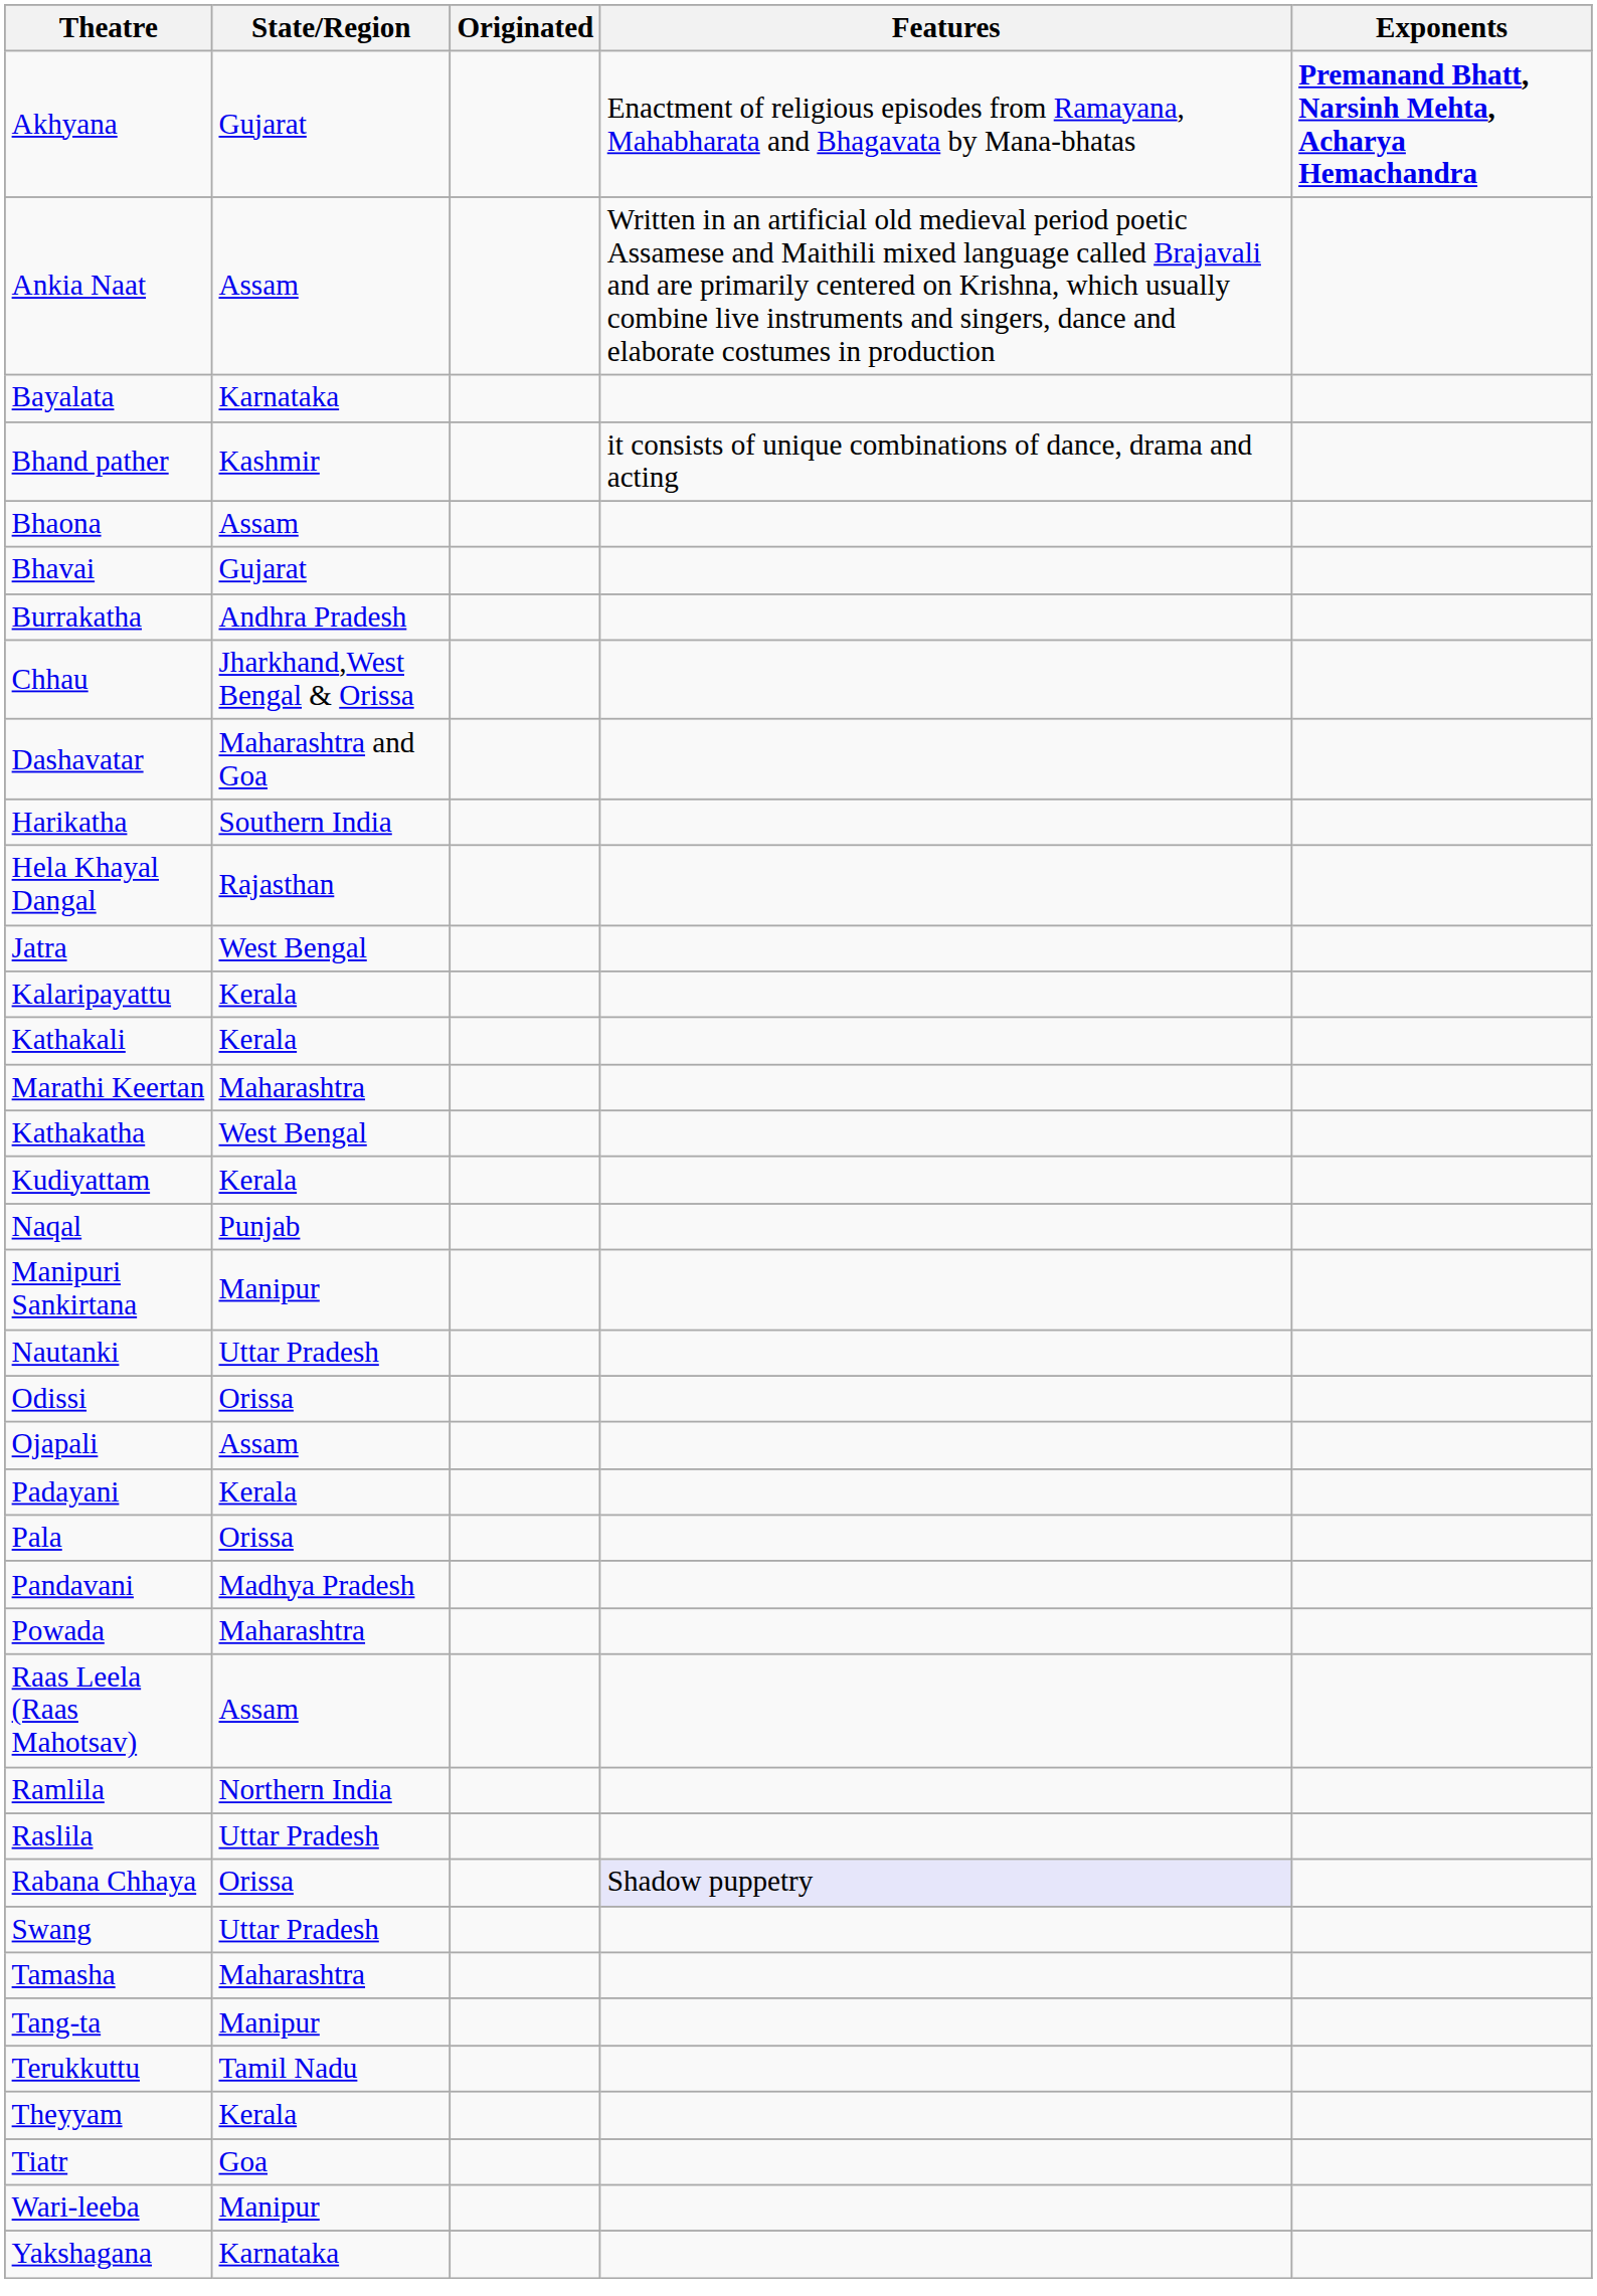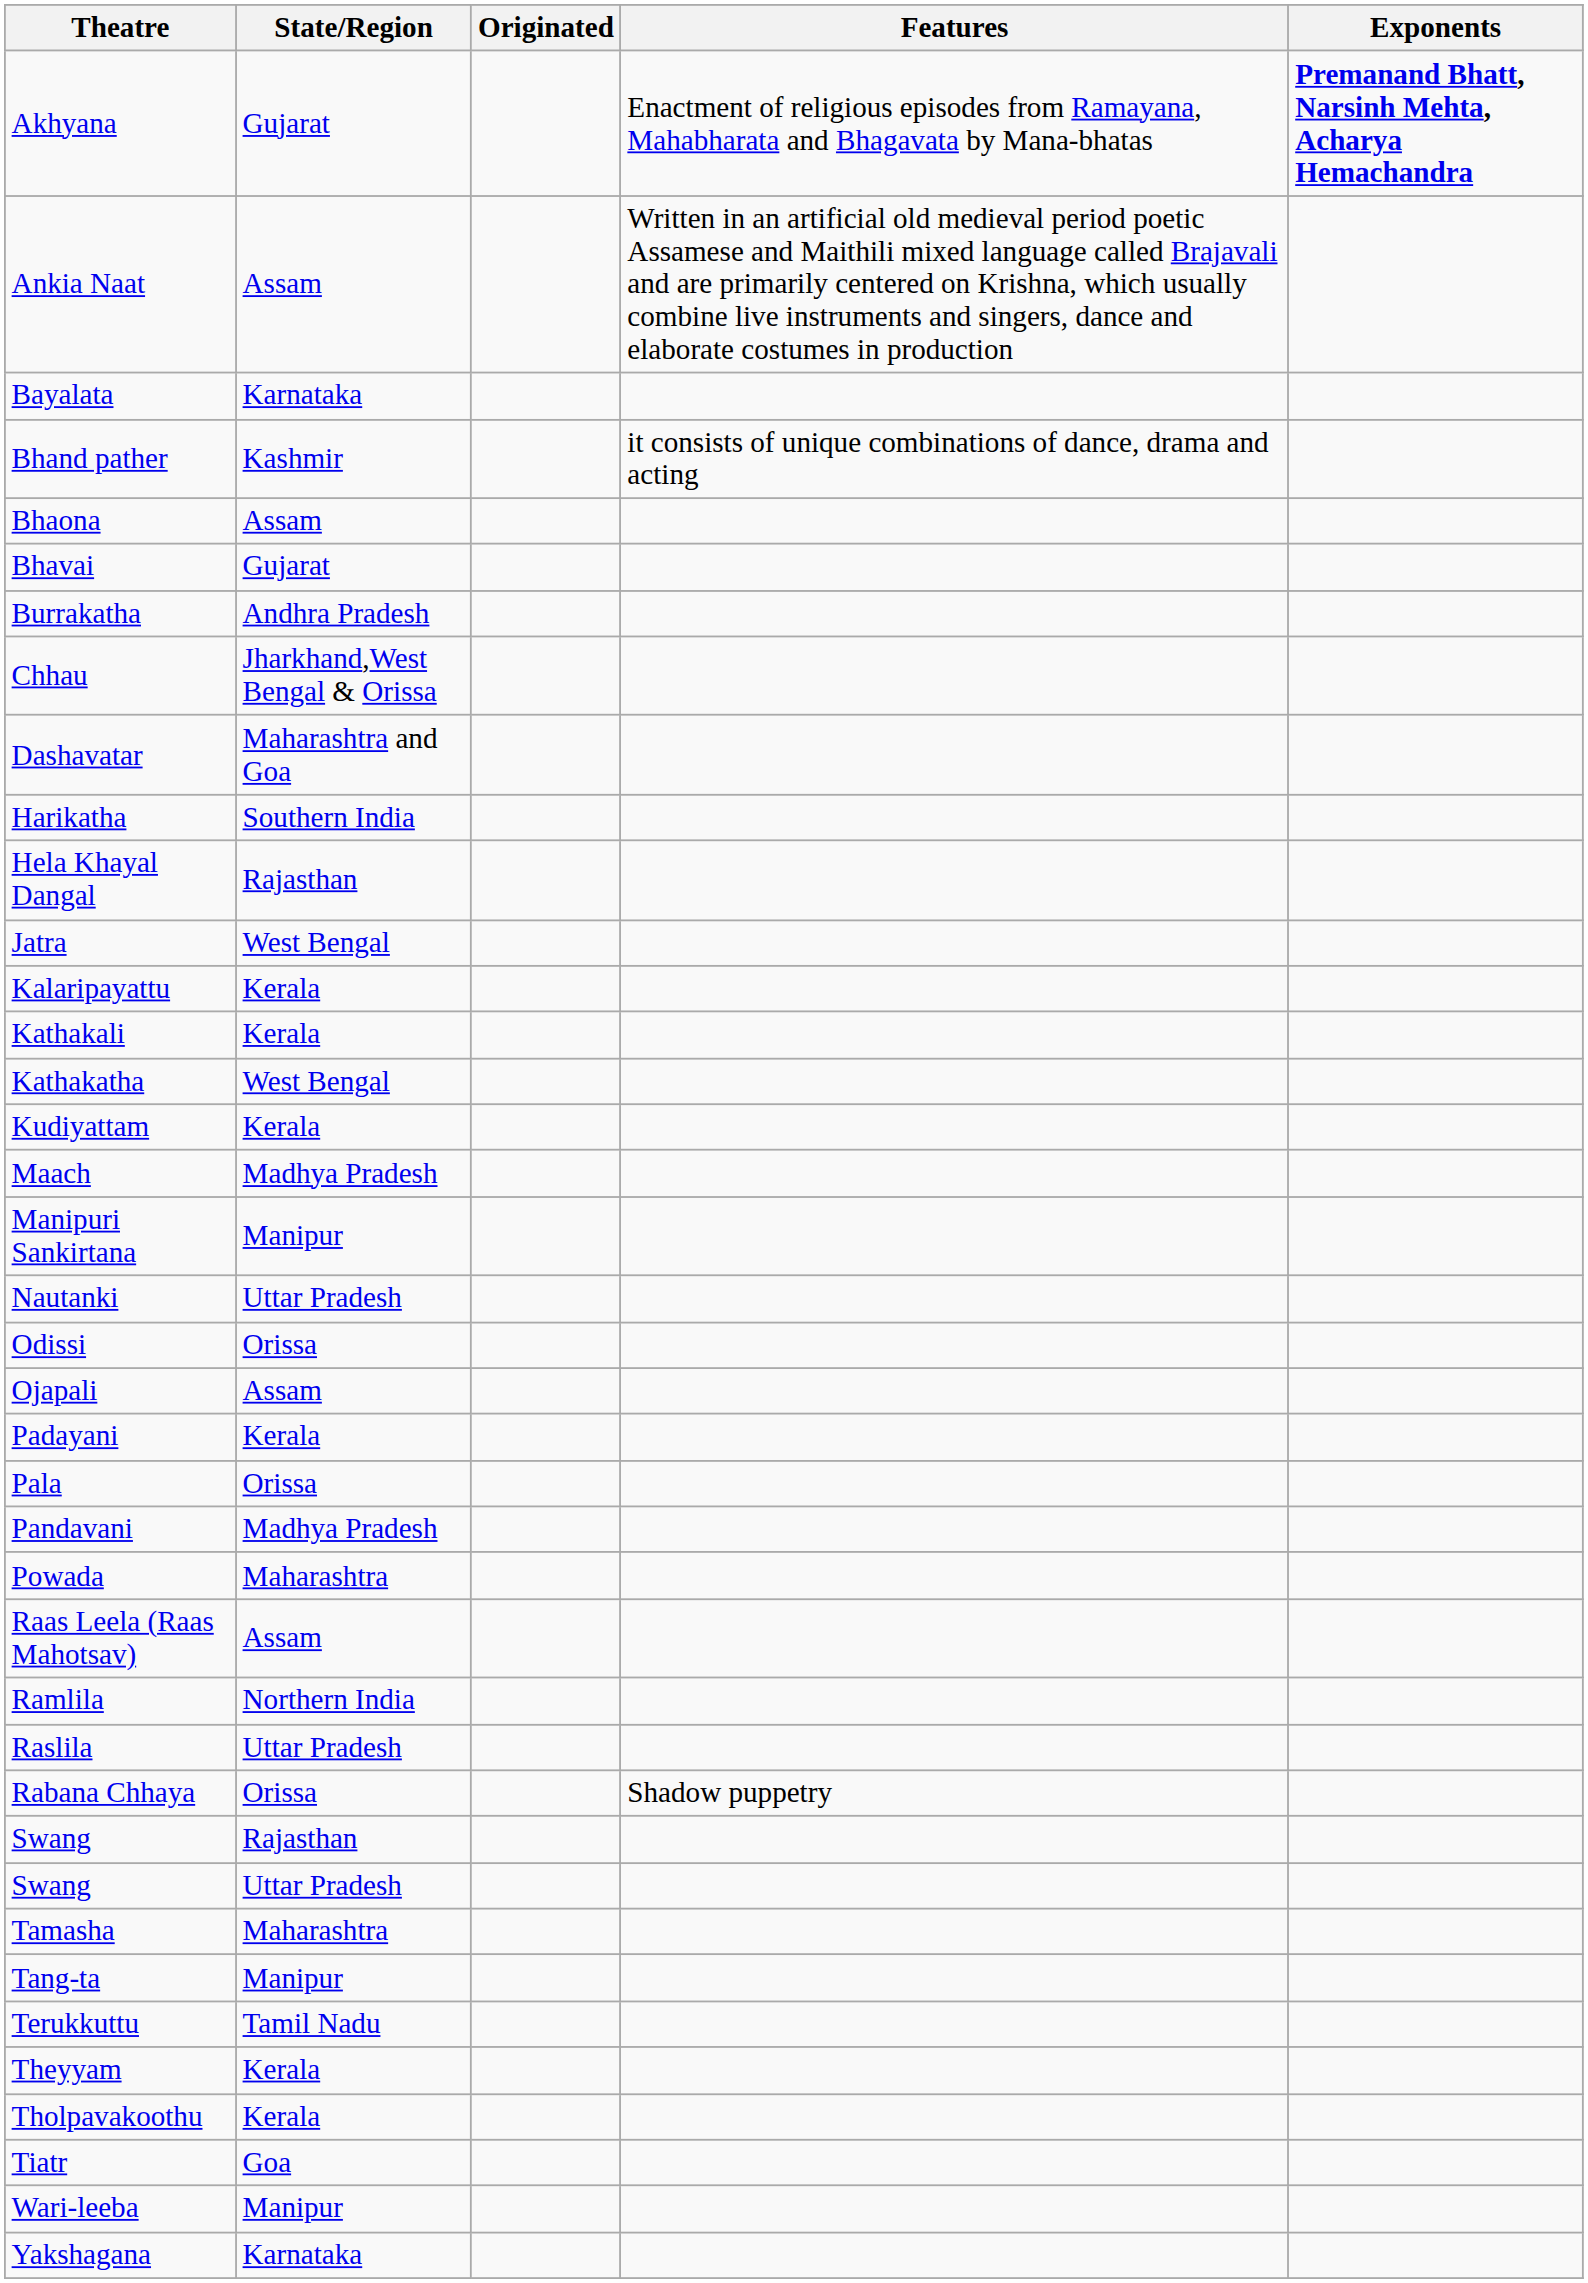- row: Marathi Keertan | Maharashtra
+ row: Maach | Madhya Pradesh
- row: Naqal | Punjab
Rabana Chhaya | Features: lavender background -> no background
+ row: Swang | Rajasthan
+ row: Tholpavakoothu | Kerala
